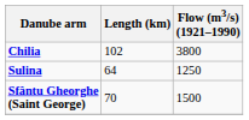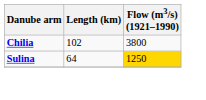Sulina | Flow (m3/s) (1921–1990): no background -> gold background
- row: Sfântu Gheorghe (Saint George) | 70 | 1500
